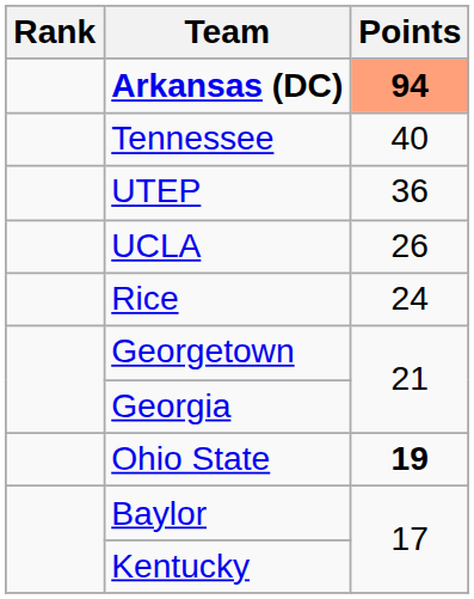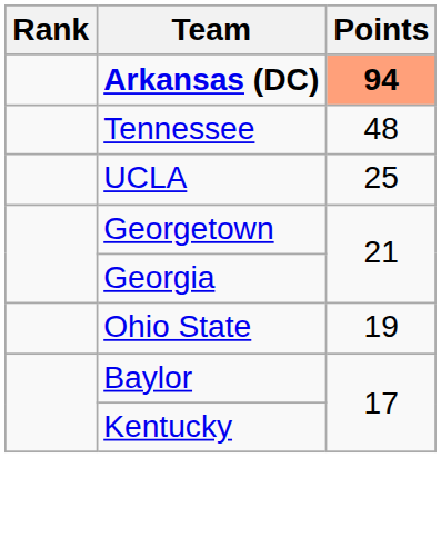Tennessee | Points: 40 -> 48
- row: UTEP | 36
UCLA | Points: 26 -> 25
- row: Rice | 24
Ohio State | Points: bold -> normal
